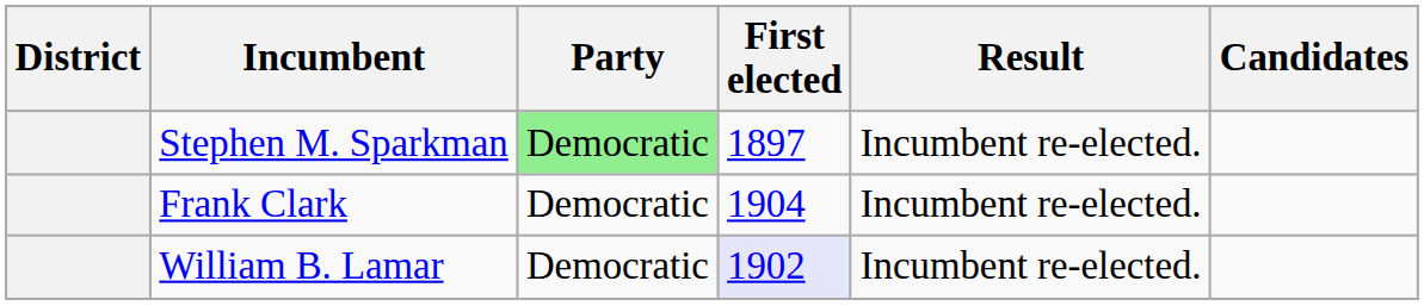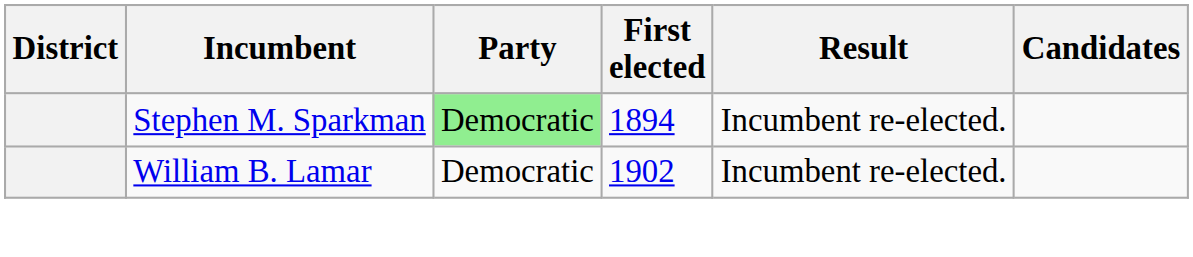Stephen M. Sparkman | First elected: 1897 -> 1894
- row: Frank Clark | Democratic | 1904 | Incumbent re-elected.
William B. Lamar | First elected: lavender background -> no background
